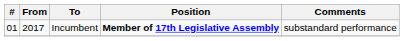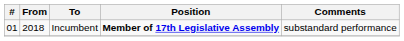Incumbent | From: 2017 -> 2018
